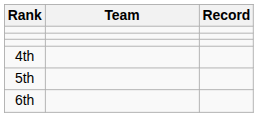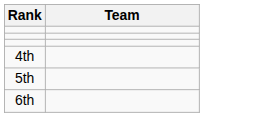- column: Record
